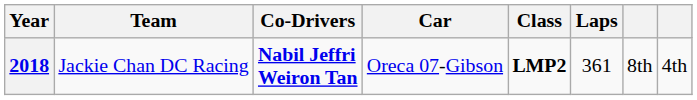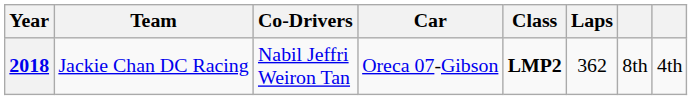2018 | Co-Drivers: bold -> normal
2018 | Laps: 361 -> 362
